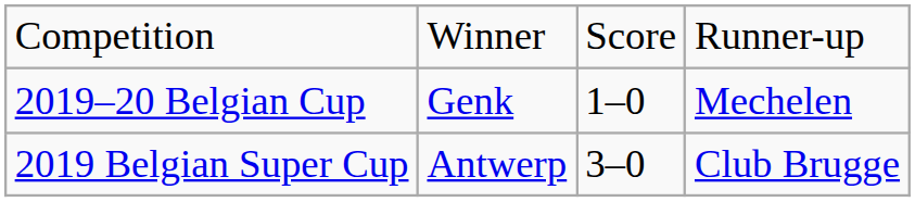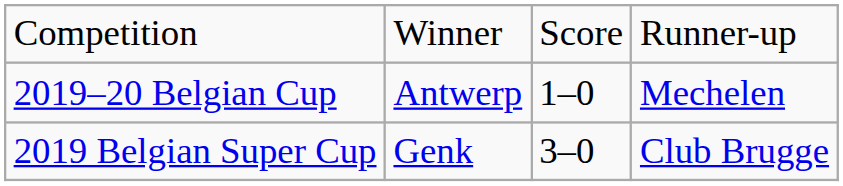2019–20 Belgian Cup | column 2: Genk -> Antwerp
2019 Belgian Super Cup | column 2: Antwerp -> Genk
